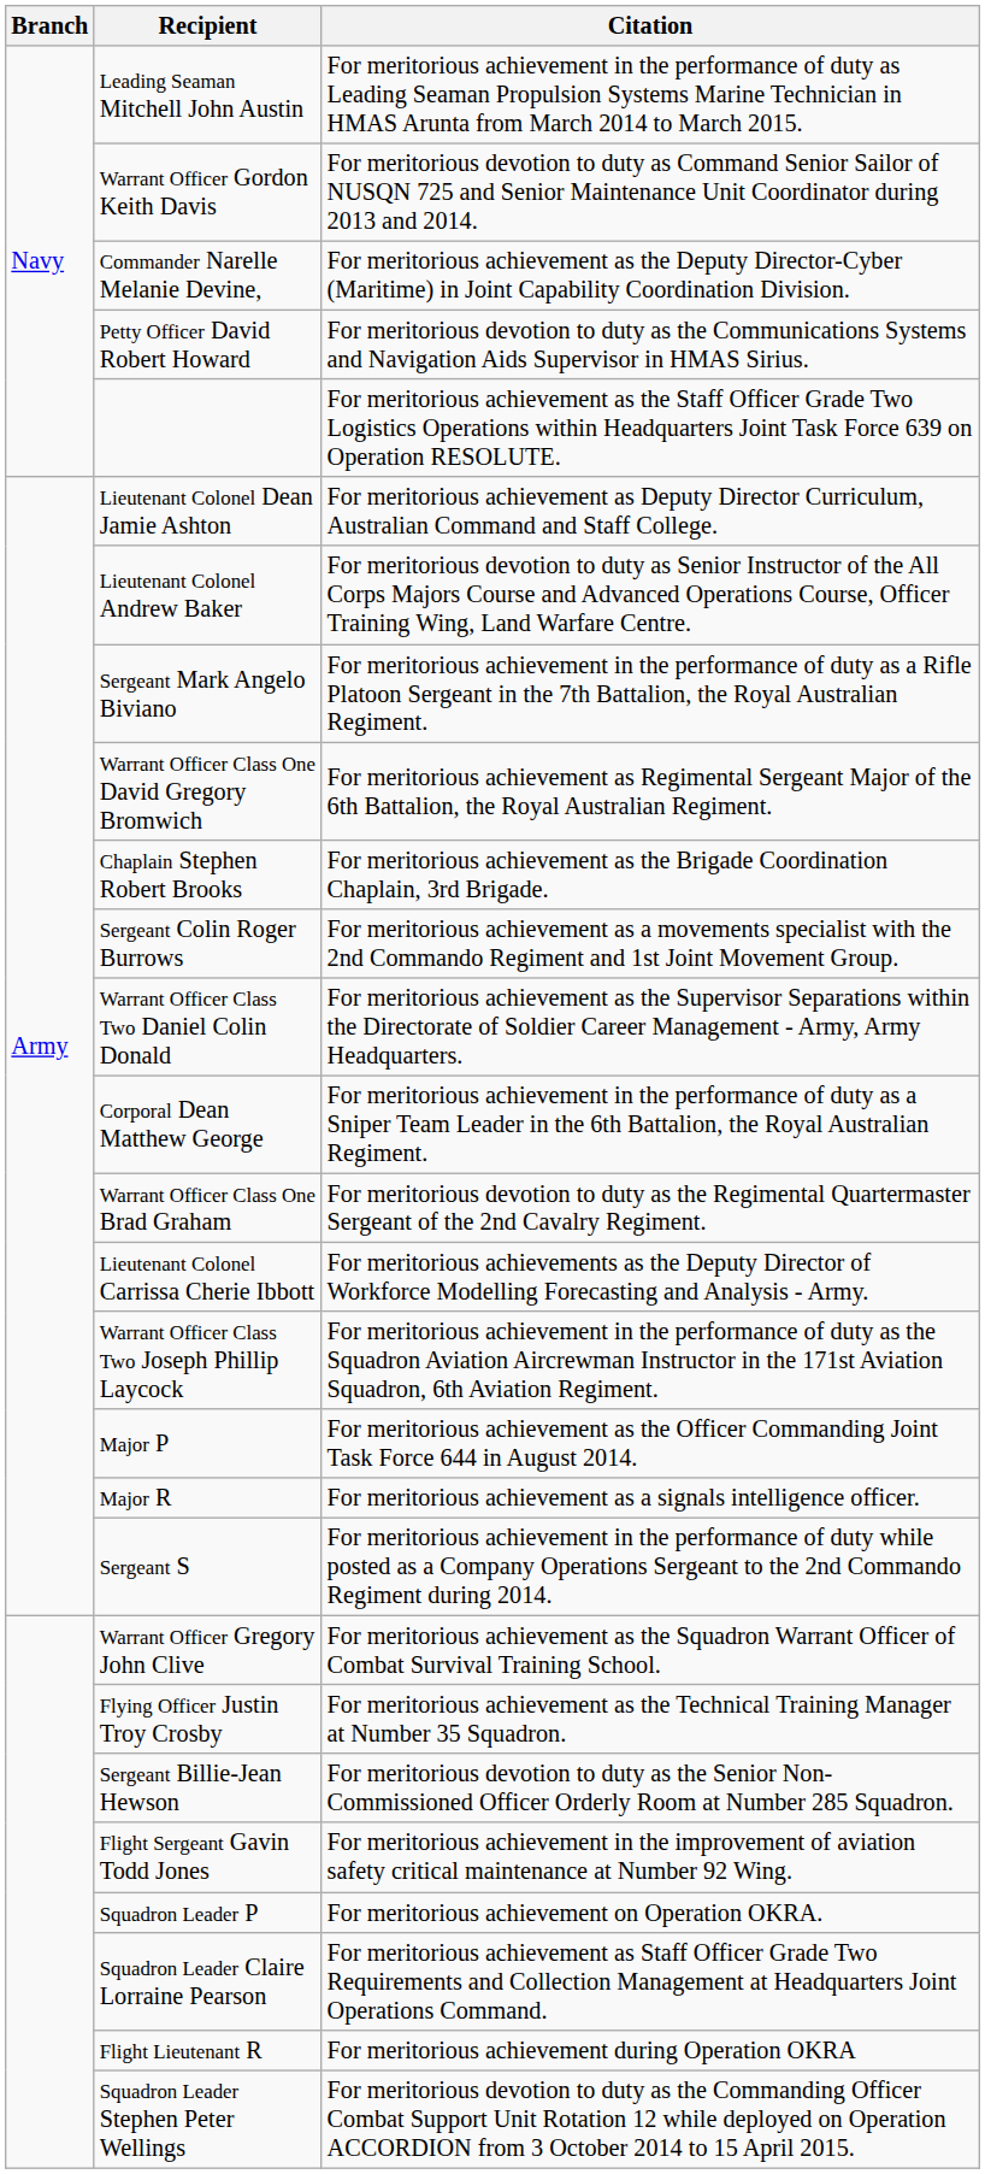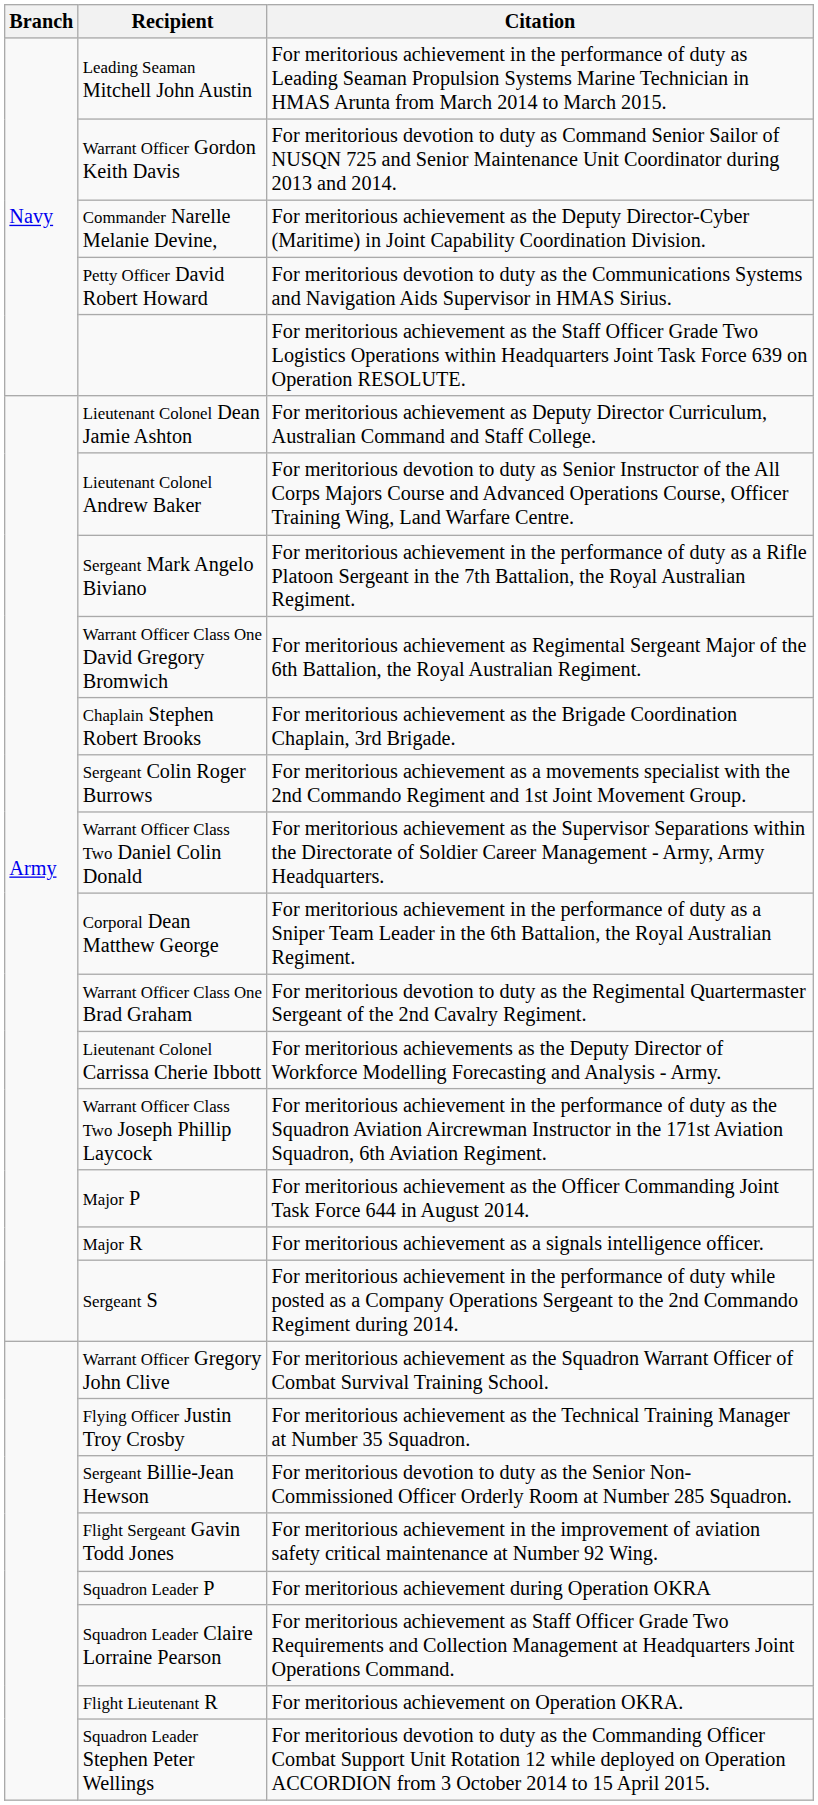Squadron Leader P | Citation: For meritorious achievement on Operation OKRA. -> For meritorious achievement during Operation OKRA
Flight Lieutenant R | Citation: For meritorious achievement during Operation OKRA -> For meritorious achievement on Operation OKRA.
